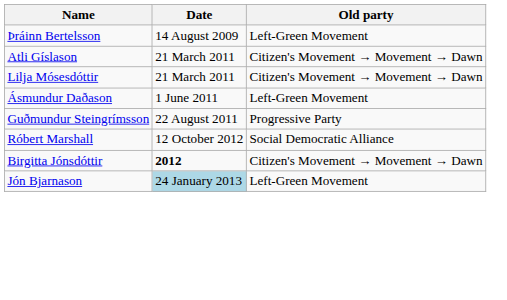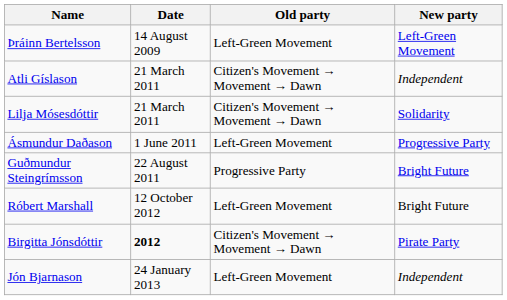+ column: New party | Left-Green Movement | Independent | Solidarity | Progressive Party | Bright Future | Bright Future | Pirate Party | Independent
Róbert Marshall | Old party: Social Democratic Alliance -> Left-Green Movement
Jón Bjarnason | Date: lightblue background -> no background
